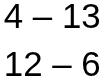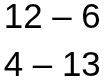rows swapped: 4 – 13 <-> 12 – 6
